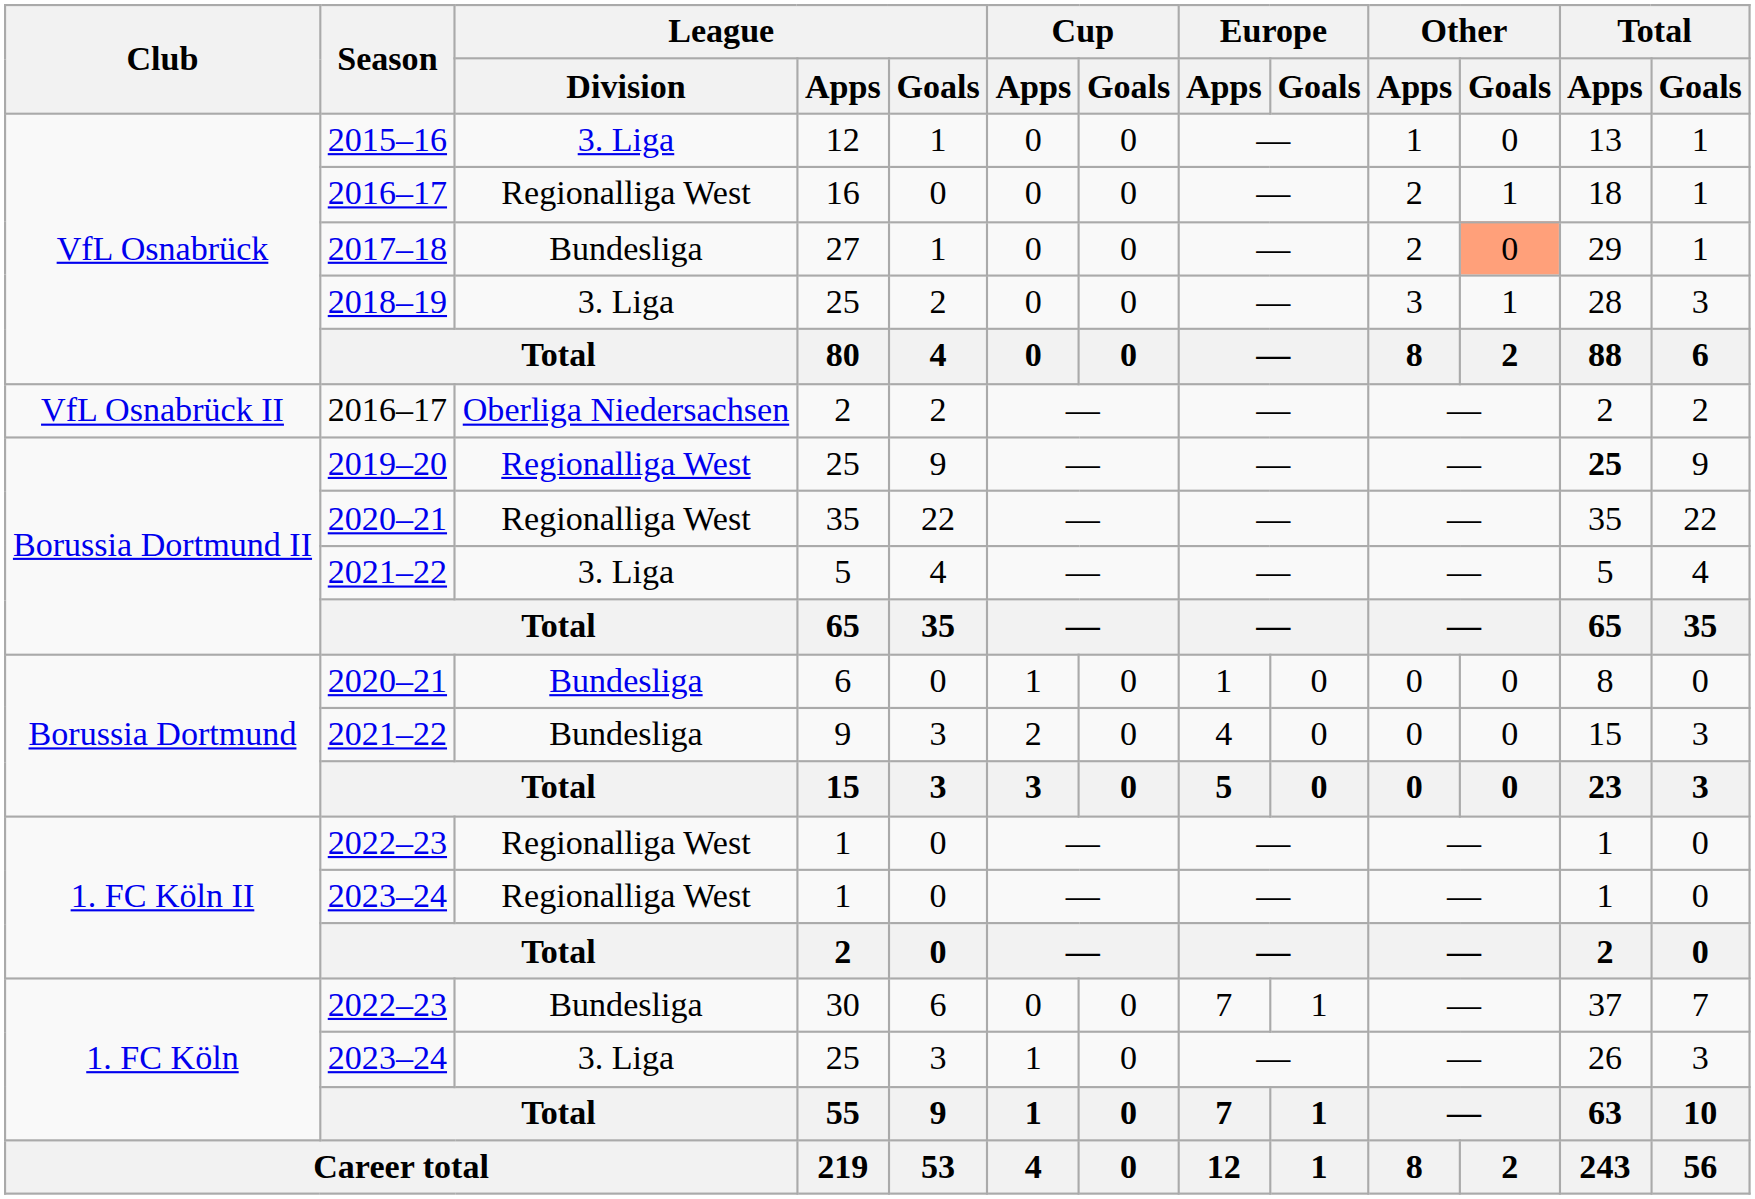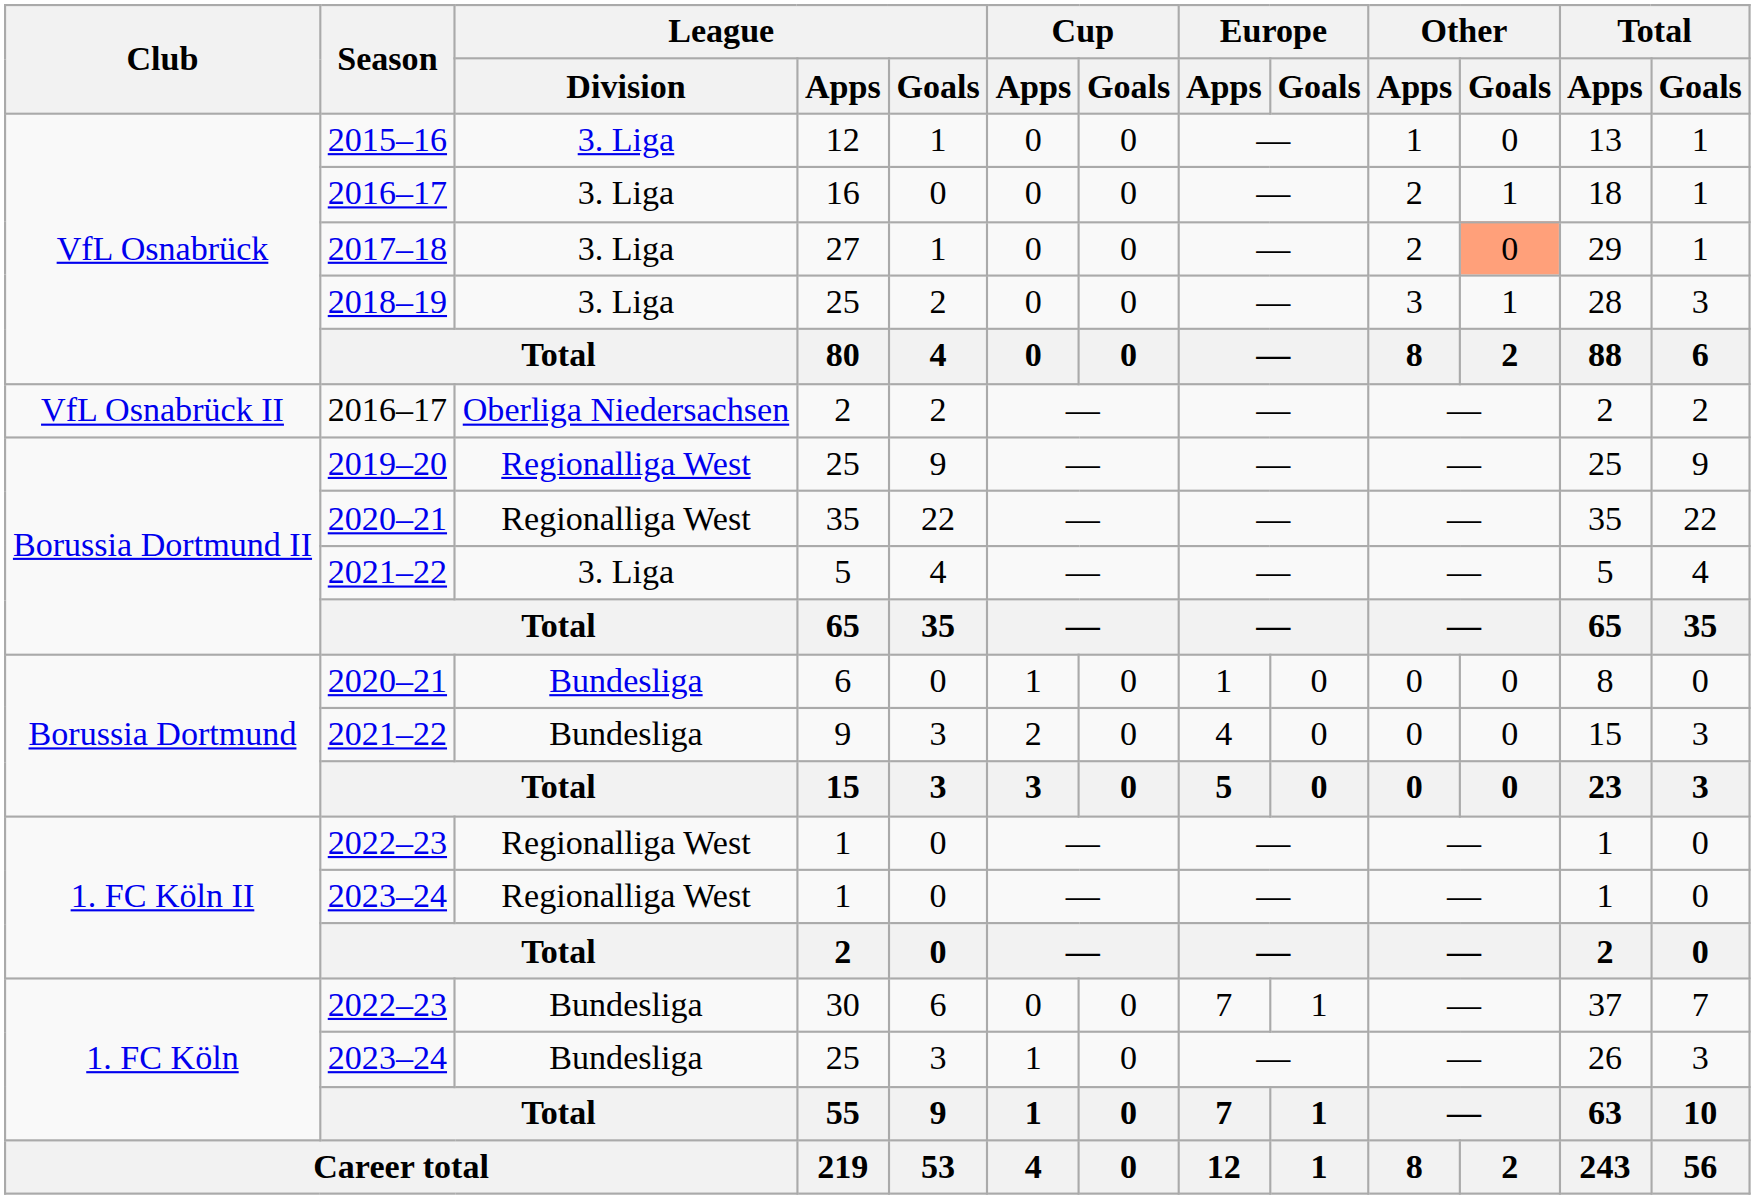16 | League / Division: Regionalliga West -> 3. Liga
27 | League / Division: Bundesliga -> 3. Liga
2019–20 / 25 | Total / Apps: bold -> normal
2023–24 / 25 | League / Division: 3. Liga -> Bundesliga
